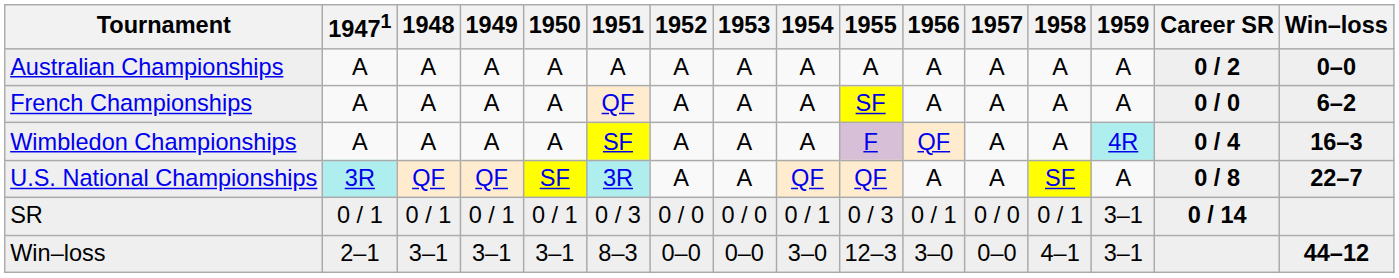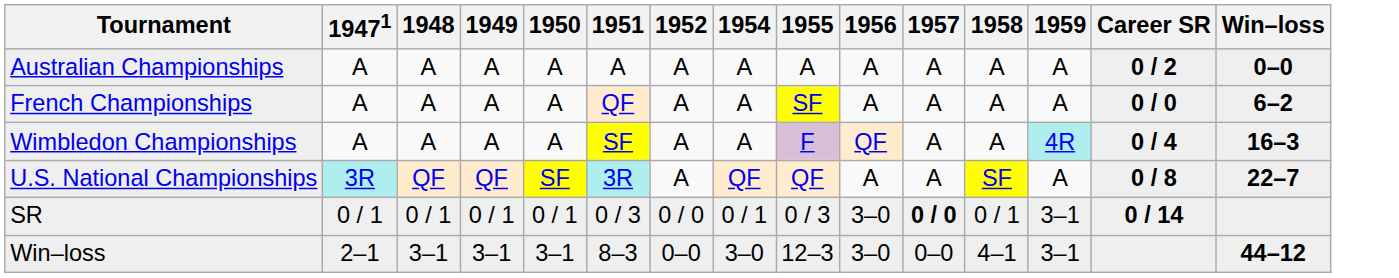- column: 1953 | A | A | A | A | 0 / 0 | 0–0
SR | 1956: 0 / 1 -> 3–0
SR | 1957: normal -> bold
